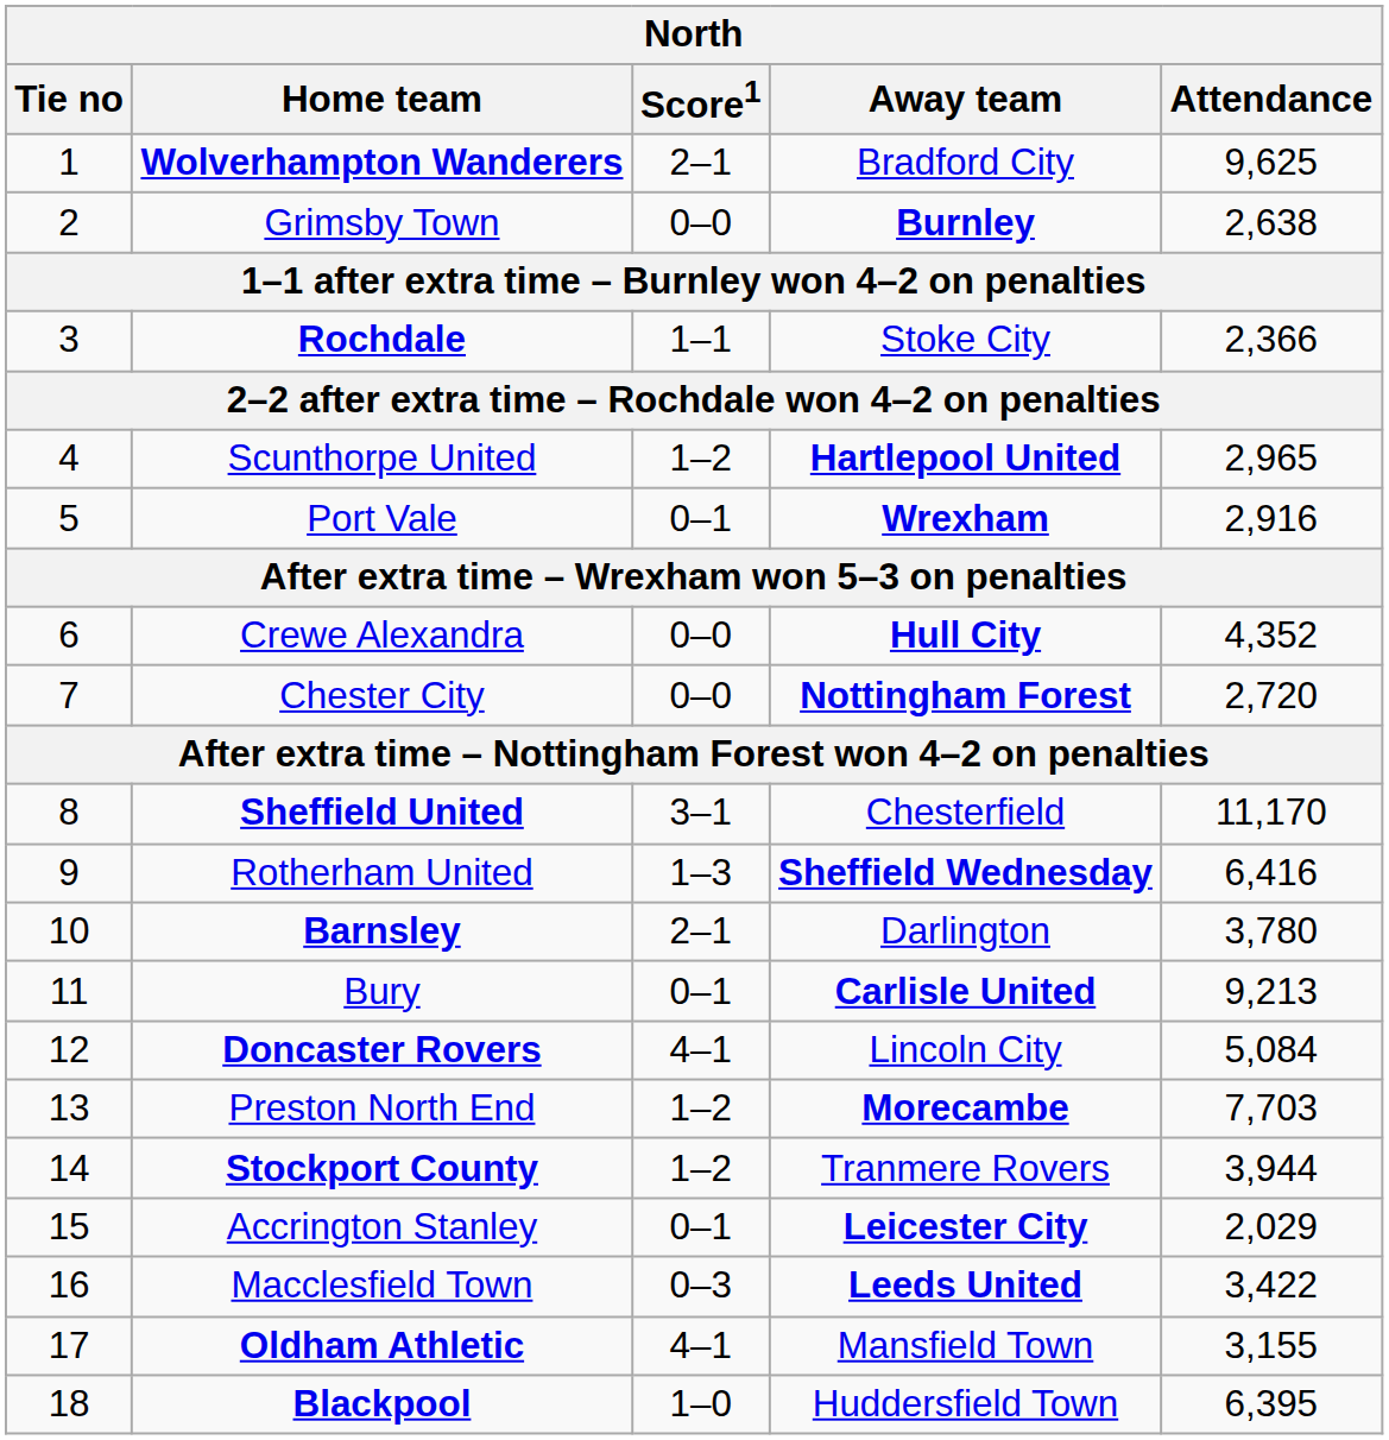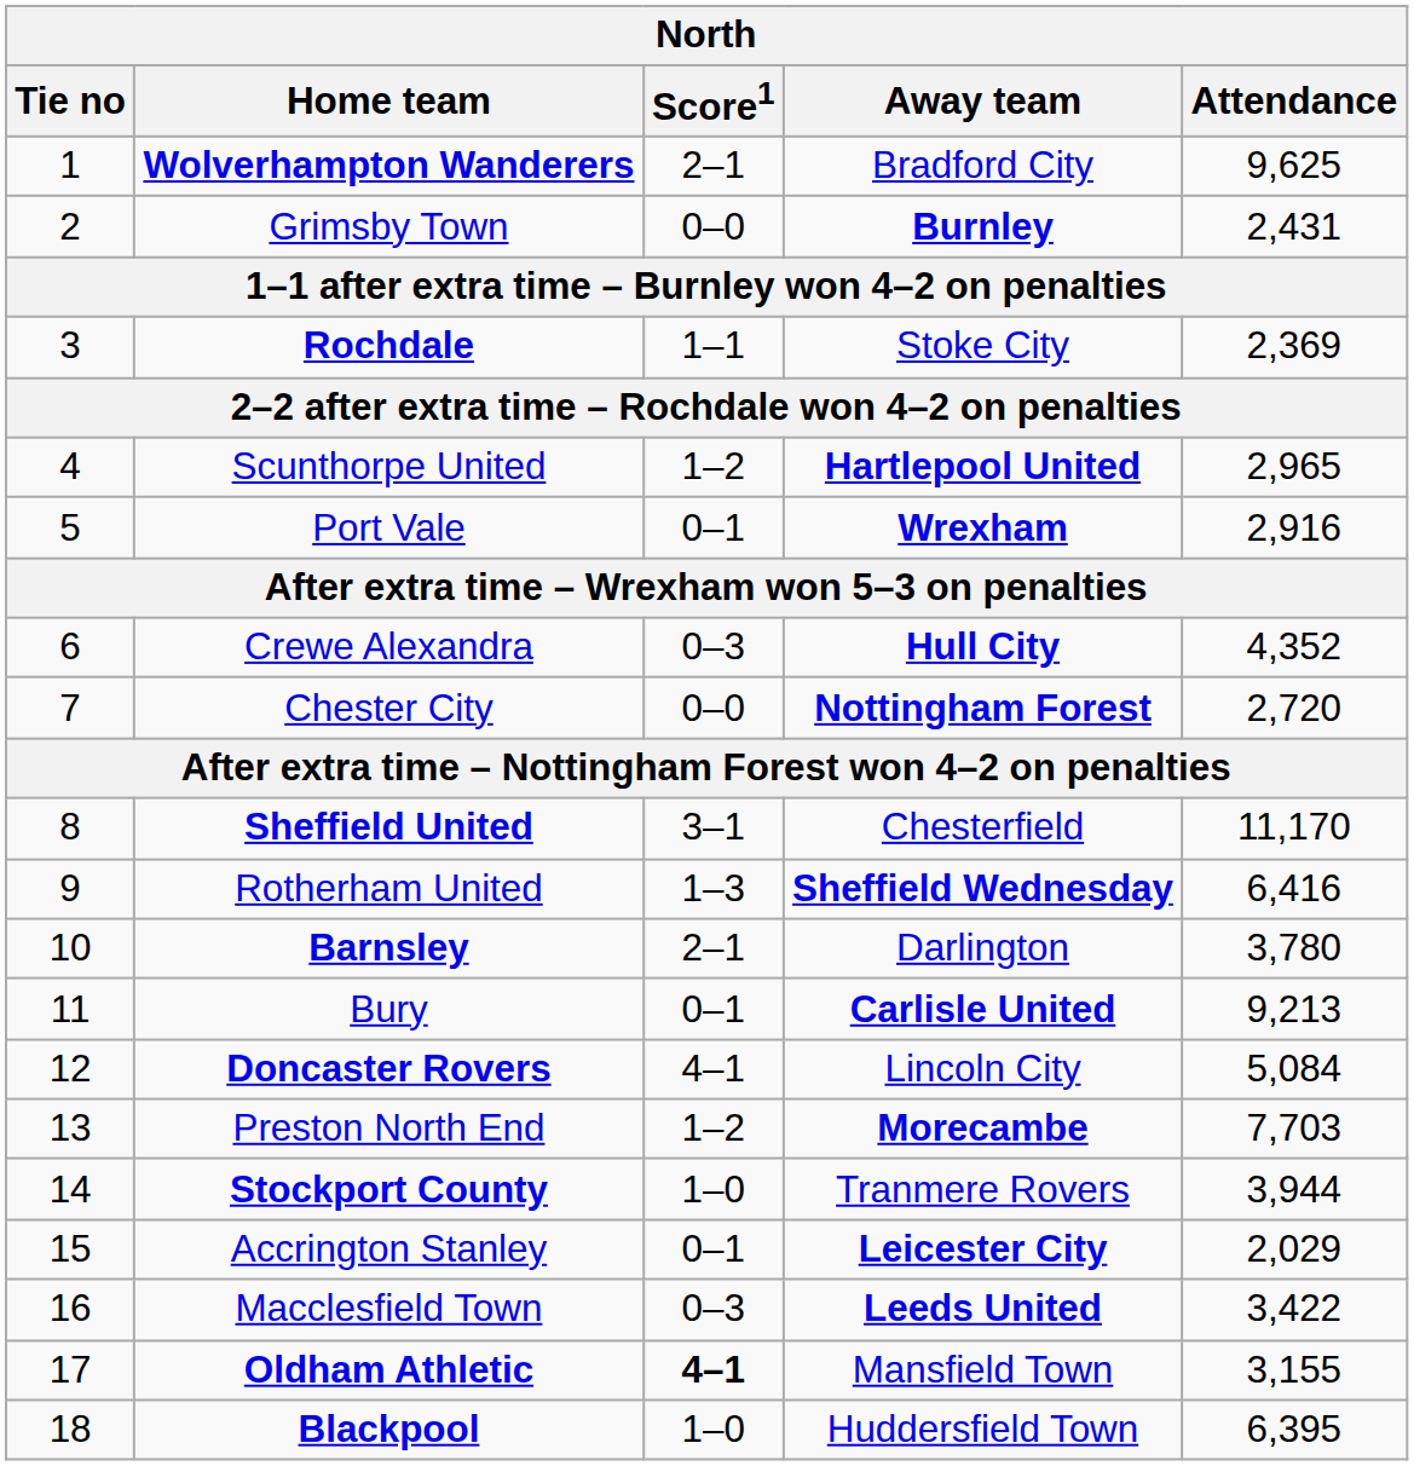Grimsby Town | Attendance: 2,638 -> 2,431
Rochdale | Attendance: 2,366 -> 2,369
Crewe Alexandra | Score1: 0–0 -> 0–3
Stockport County | Score1: 1–2 -> 1–0
Oldham Athletic | Score1: normal -> bold
